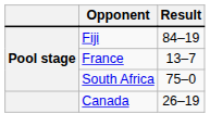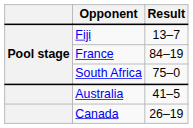Fiji | Result: 84–19 -> 13–7
France | Result: 13–7 -> 84–19
+ row: Australia | 41–5
